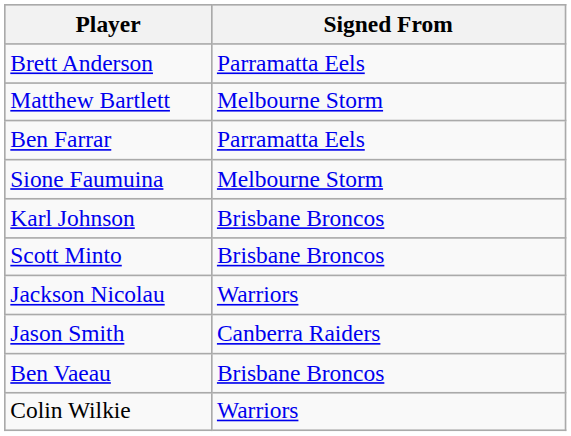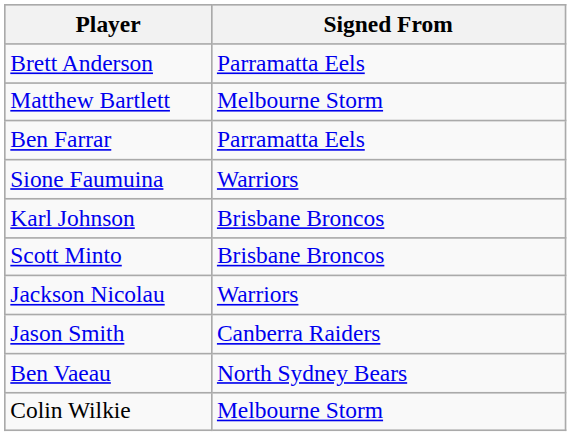Sione Faumuina | Signed From: Melbourne Storm -> Warriors
Ben Vaeau | Signed From: Brisbane Broncos -> North Sydney Bears
Colin Wilkie | Signed From: Warriors -> Melbourne Storm
